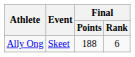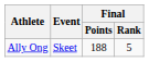Ally Ong | Final / Rank: 6 -> 5
